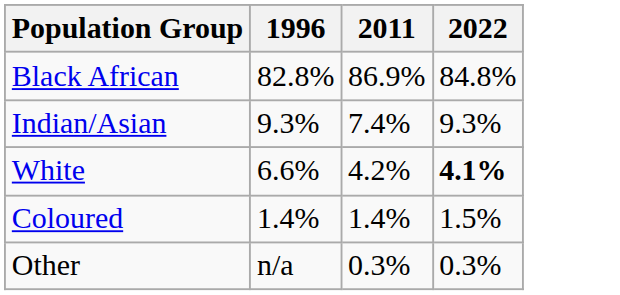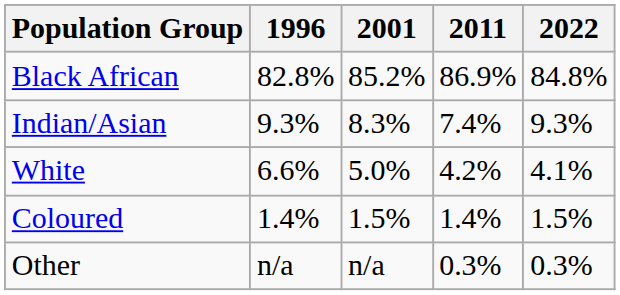+ column: 2001 | 85.2% | 8.3% | 5.0% | 1.5% | n/a
White | 2022: bold -> normal
